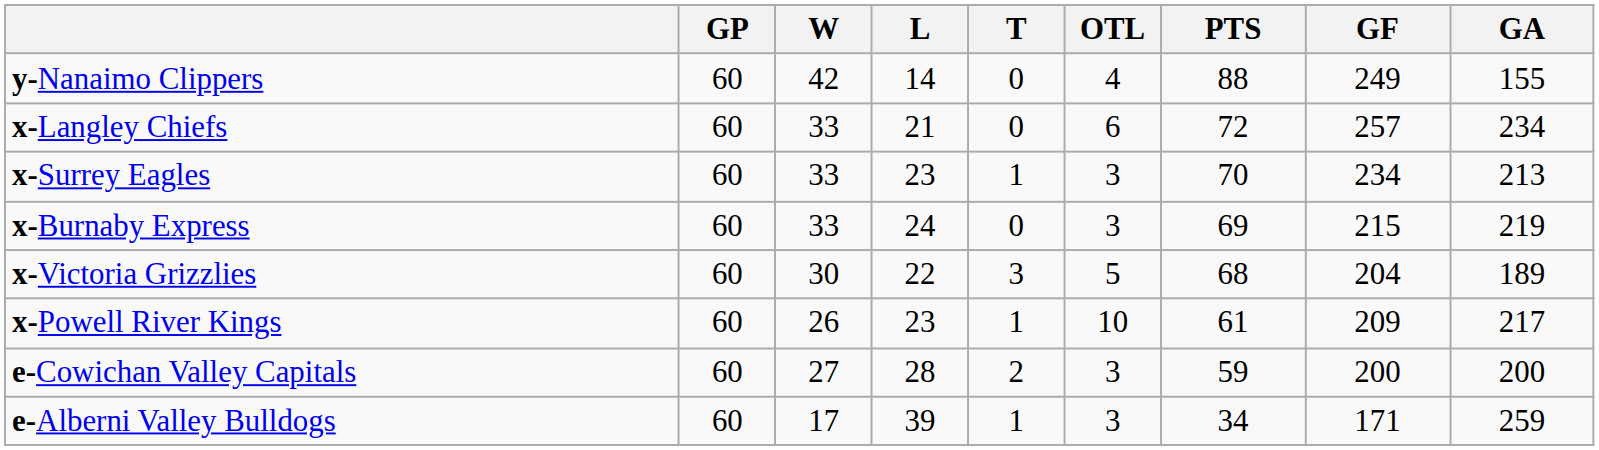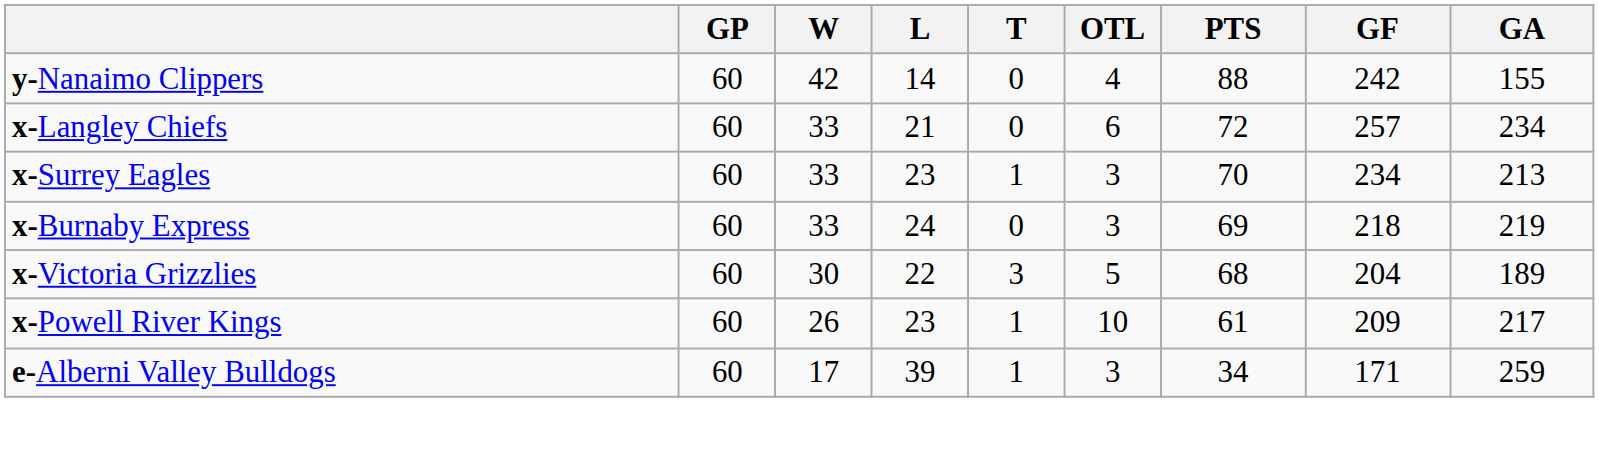y-Nanaimo Clippers | GF: 249 -> 242
x-Burnaby Express | GF: 215 -> 218
- row: e-Cowichan Valley Capitals | 60 | 27 | 28 | 2 | 3 | 59 | 200 | 200
